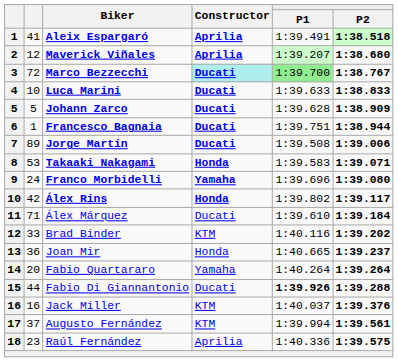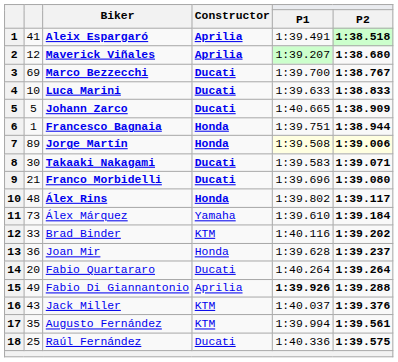Marco Bezzecchi | column 2: 72 -> 69
Marco Bezzecchi | Constructor: paleturquoise background -> no background
Marco Bezzecchi | P1: lightgreen background -> no background
Johann Zarco | P1: 1:39.628 -> 1:40.665
Francesco Bagnaia | Constructor: Ducati -> Honda
Jorge Martín | Constructor: Ducati -> Honda
Jorge Martín | P1: no background -> lightyellow background
Jorge Martín | P2: no background -> lightyellow background
Takaaki Nakagami | column 2: 53 -> 30
Takaaki Nakagami | Constructor: Honda -> Ducati
Franco Morbidelli | column 2: 24 -> 21
Franco Morbidelli | Constructor: Yamaha -> Ducati
Álex Rins | column 2: 42 -> 48
Álex Márquez | column 2: 71 -> 73
Álex Márquez | Constructor: Ducati -> Yamaha
Joan Mir | P1: 1:40.665 -> 1:39.628
Fabio Quartararo | Constructor: Yamaha -> Ducati
Fabio Di Giannantonio | column 2: 44 -> 49
Fabio Di Giannantonio | Constructor: Ducati -> Aprilia
Jack Miller | column 2: 16 -> 43
Augusto Fernández | column 2: 37 -> 35
Raúl Fernández | column 2: 23 -> 25
Raúl Fernández | Constructor: Aprilia -> Ducati
